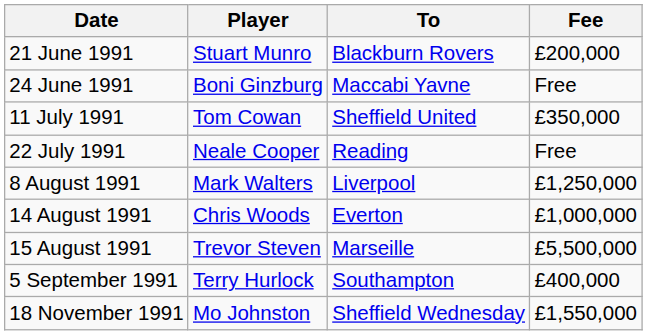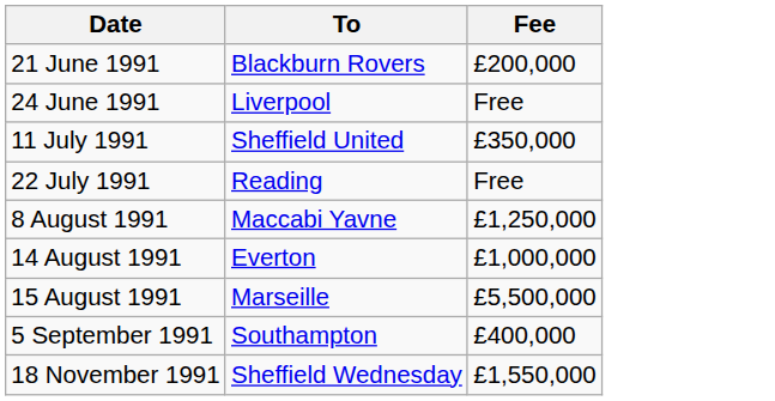- column: Player | Stuart Munro | Boni Ginzburg | Tom Cowan | Neale Cooper | Mark Walters | Chris Woods | Trevor Steven | Terry Hurlock | Mo Johnston
24 June 1991 | To: Maccabi Yavne -> Liverpool
8 August 1991 | To: Liverpool -> Maccabi Yavne
